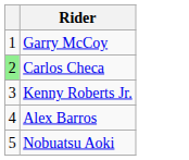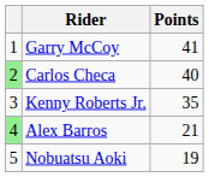+ column: Points | 41 | 40 | 35 | 21 | 19
Alex Barros | column 1: no background -> lightgreen background
